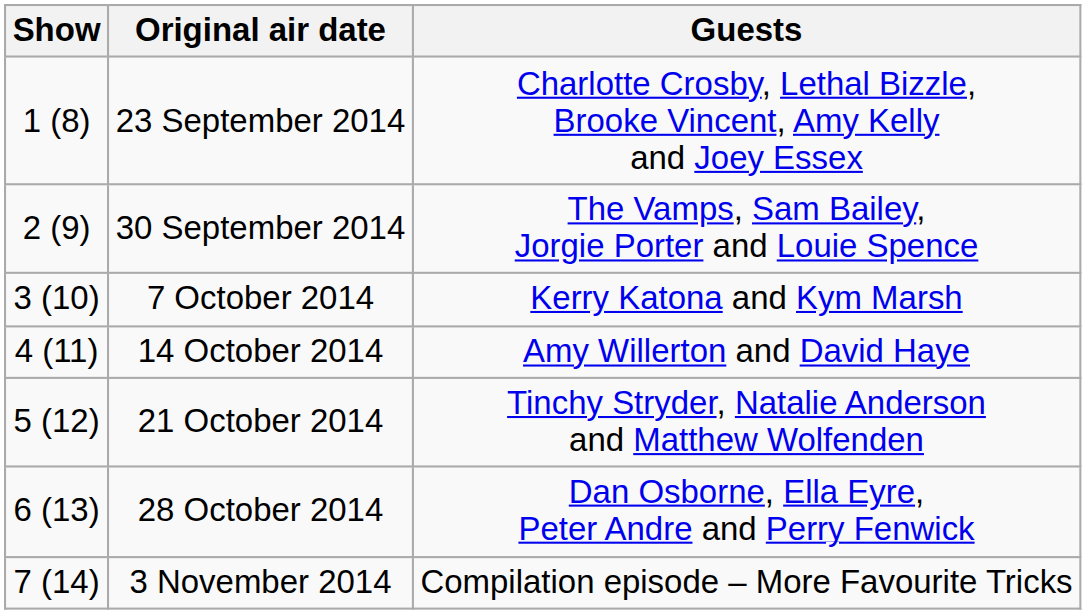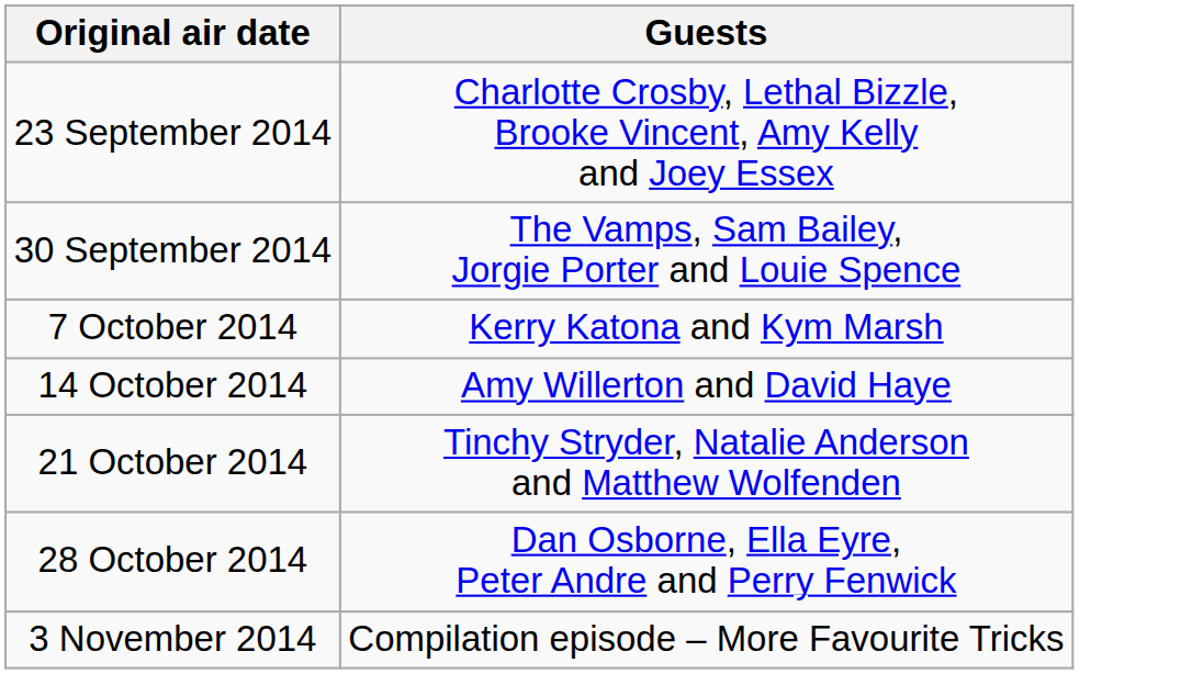- column: Show | 1 (8) | 2 (9) | 3 (10) | 4 (11) | 5 (12) | 6 (13) | 7 (14)
